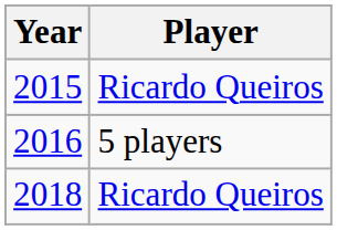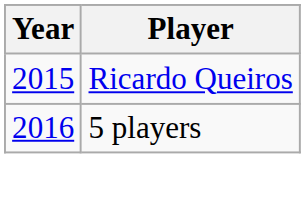- row: 2018 | Ricardo Queiros
